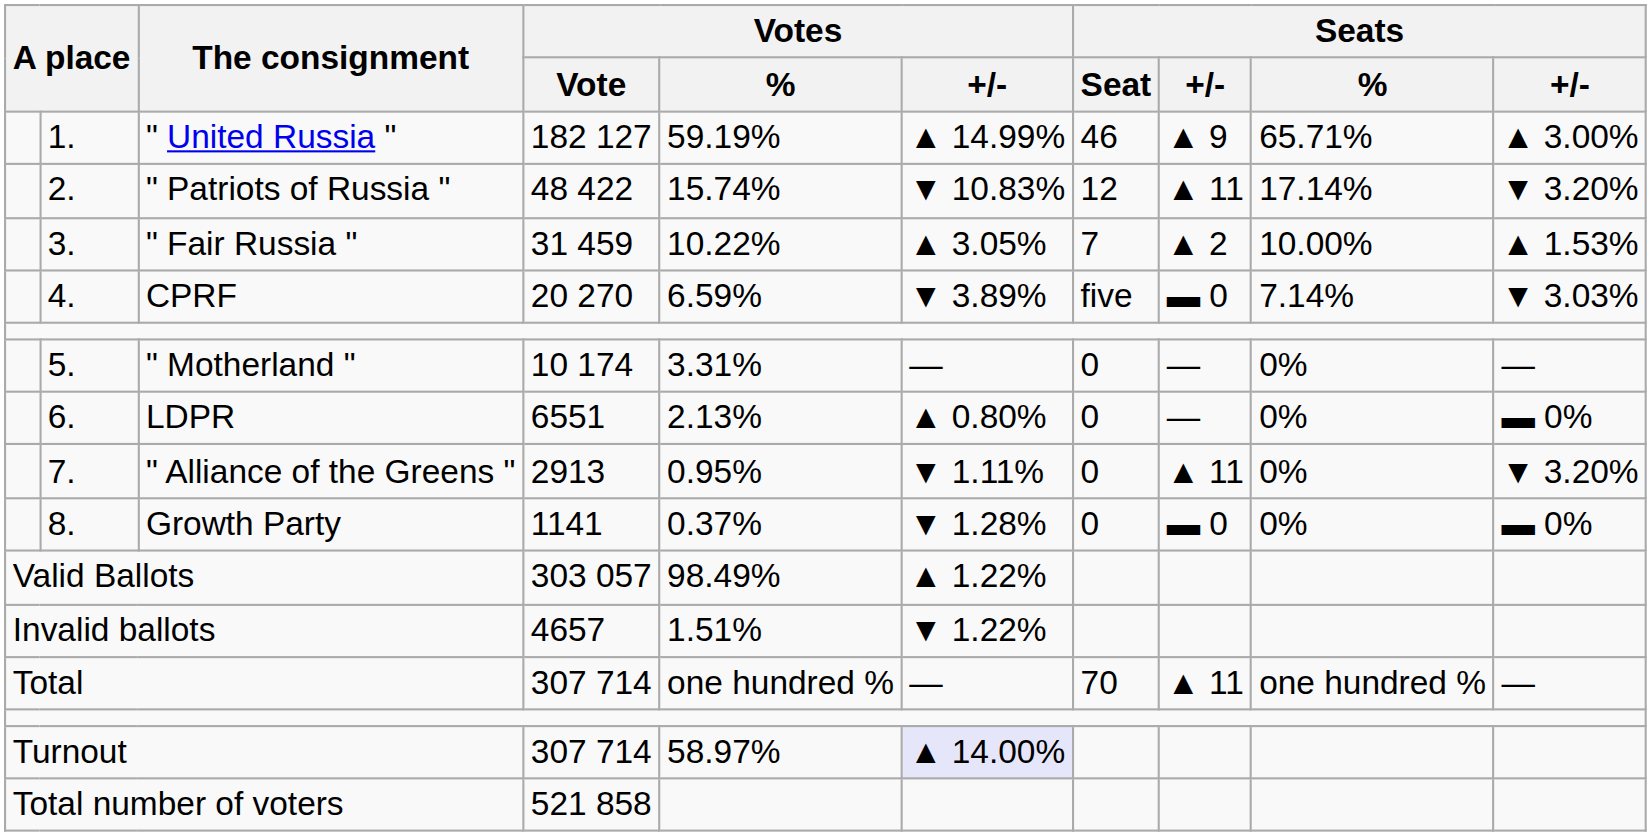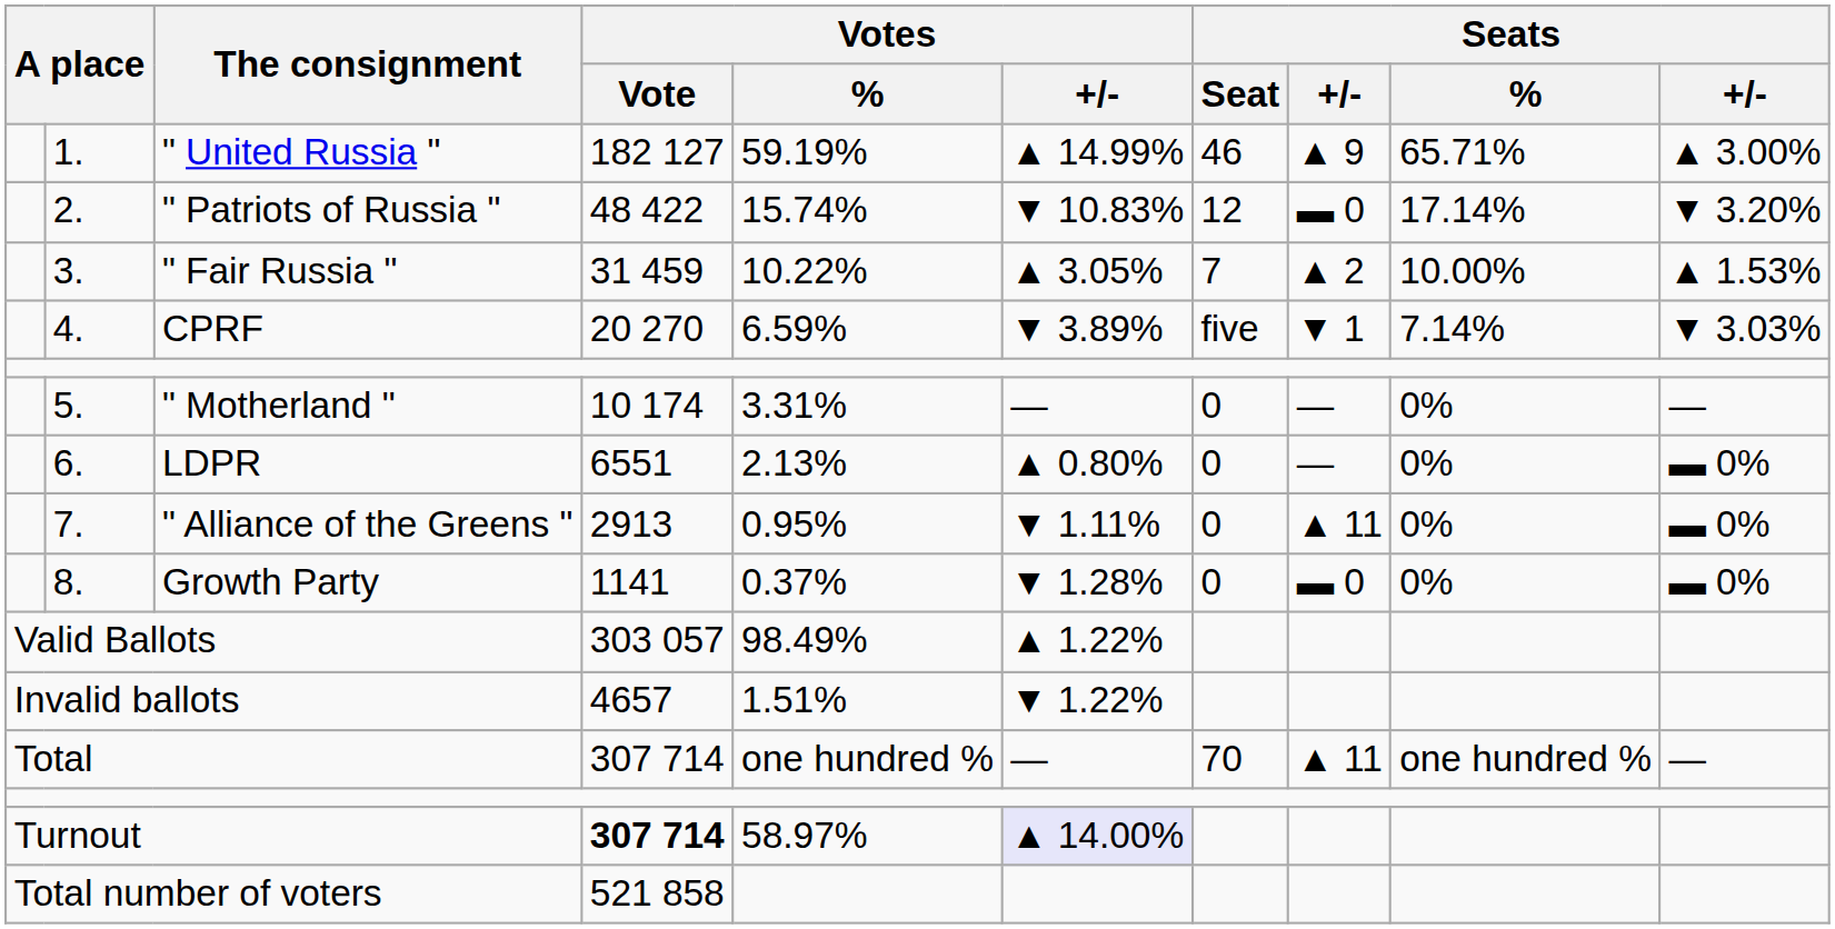" Patriots of Russia " | column 8: ▲ 11 -> ▬ 0
CPRF | column 8: ▬ 0 -> ▼ 1
" Alliance of the Greens " | column 10: ▼ 3.20% -> ▬ 0%
Turnout | Votes / Vote: normal -> bold
